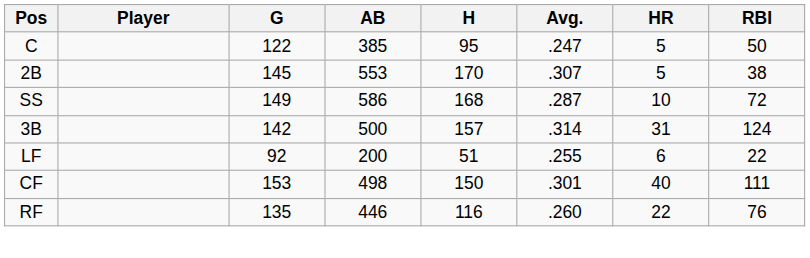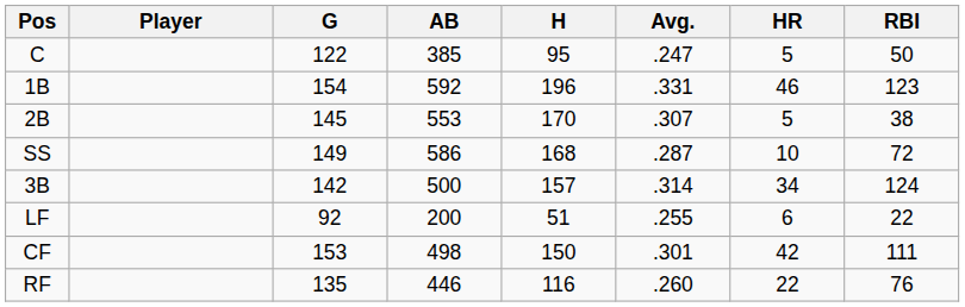+ row: 1B | 154 | 592 | 196 | .331 | 46 | 123
3B | HR: 31 -> 34
CF | HR: 40 -> 42
